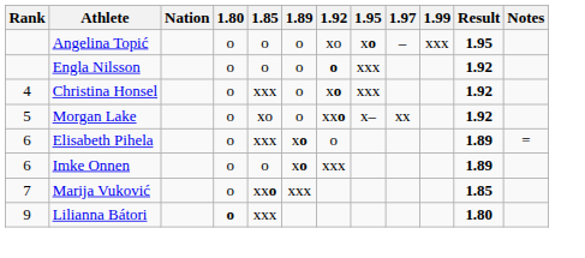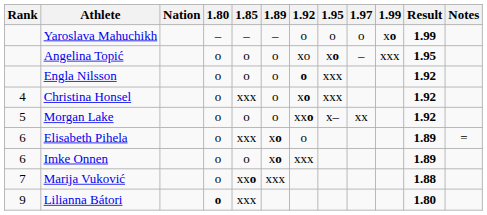+ row: Yaroslava Mahuchikh | – | – | – | o | o | o | xo | 1.99
Morgan Lake | 1.85: xo -> o
Marija Vuković | Result: 1.85 -> 1.88
